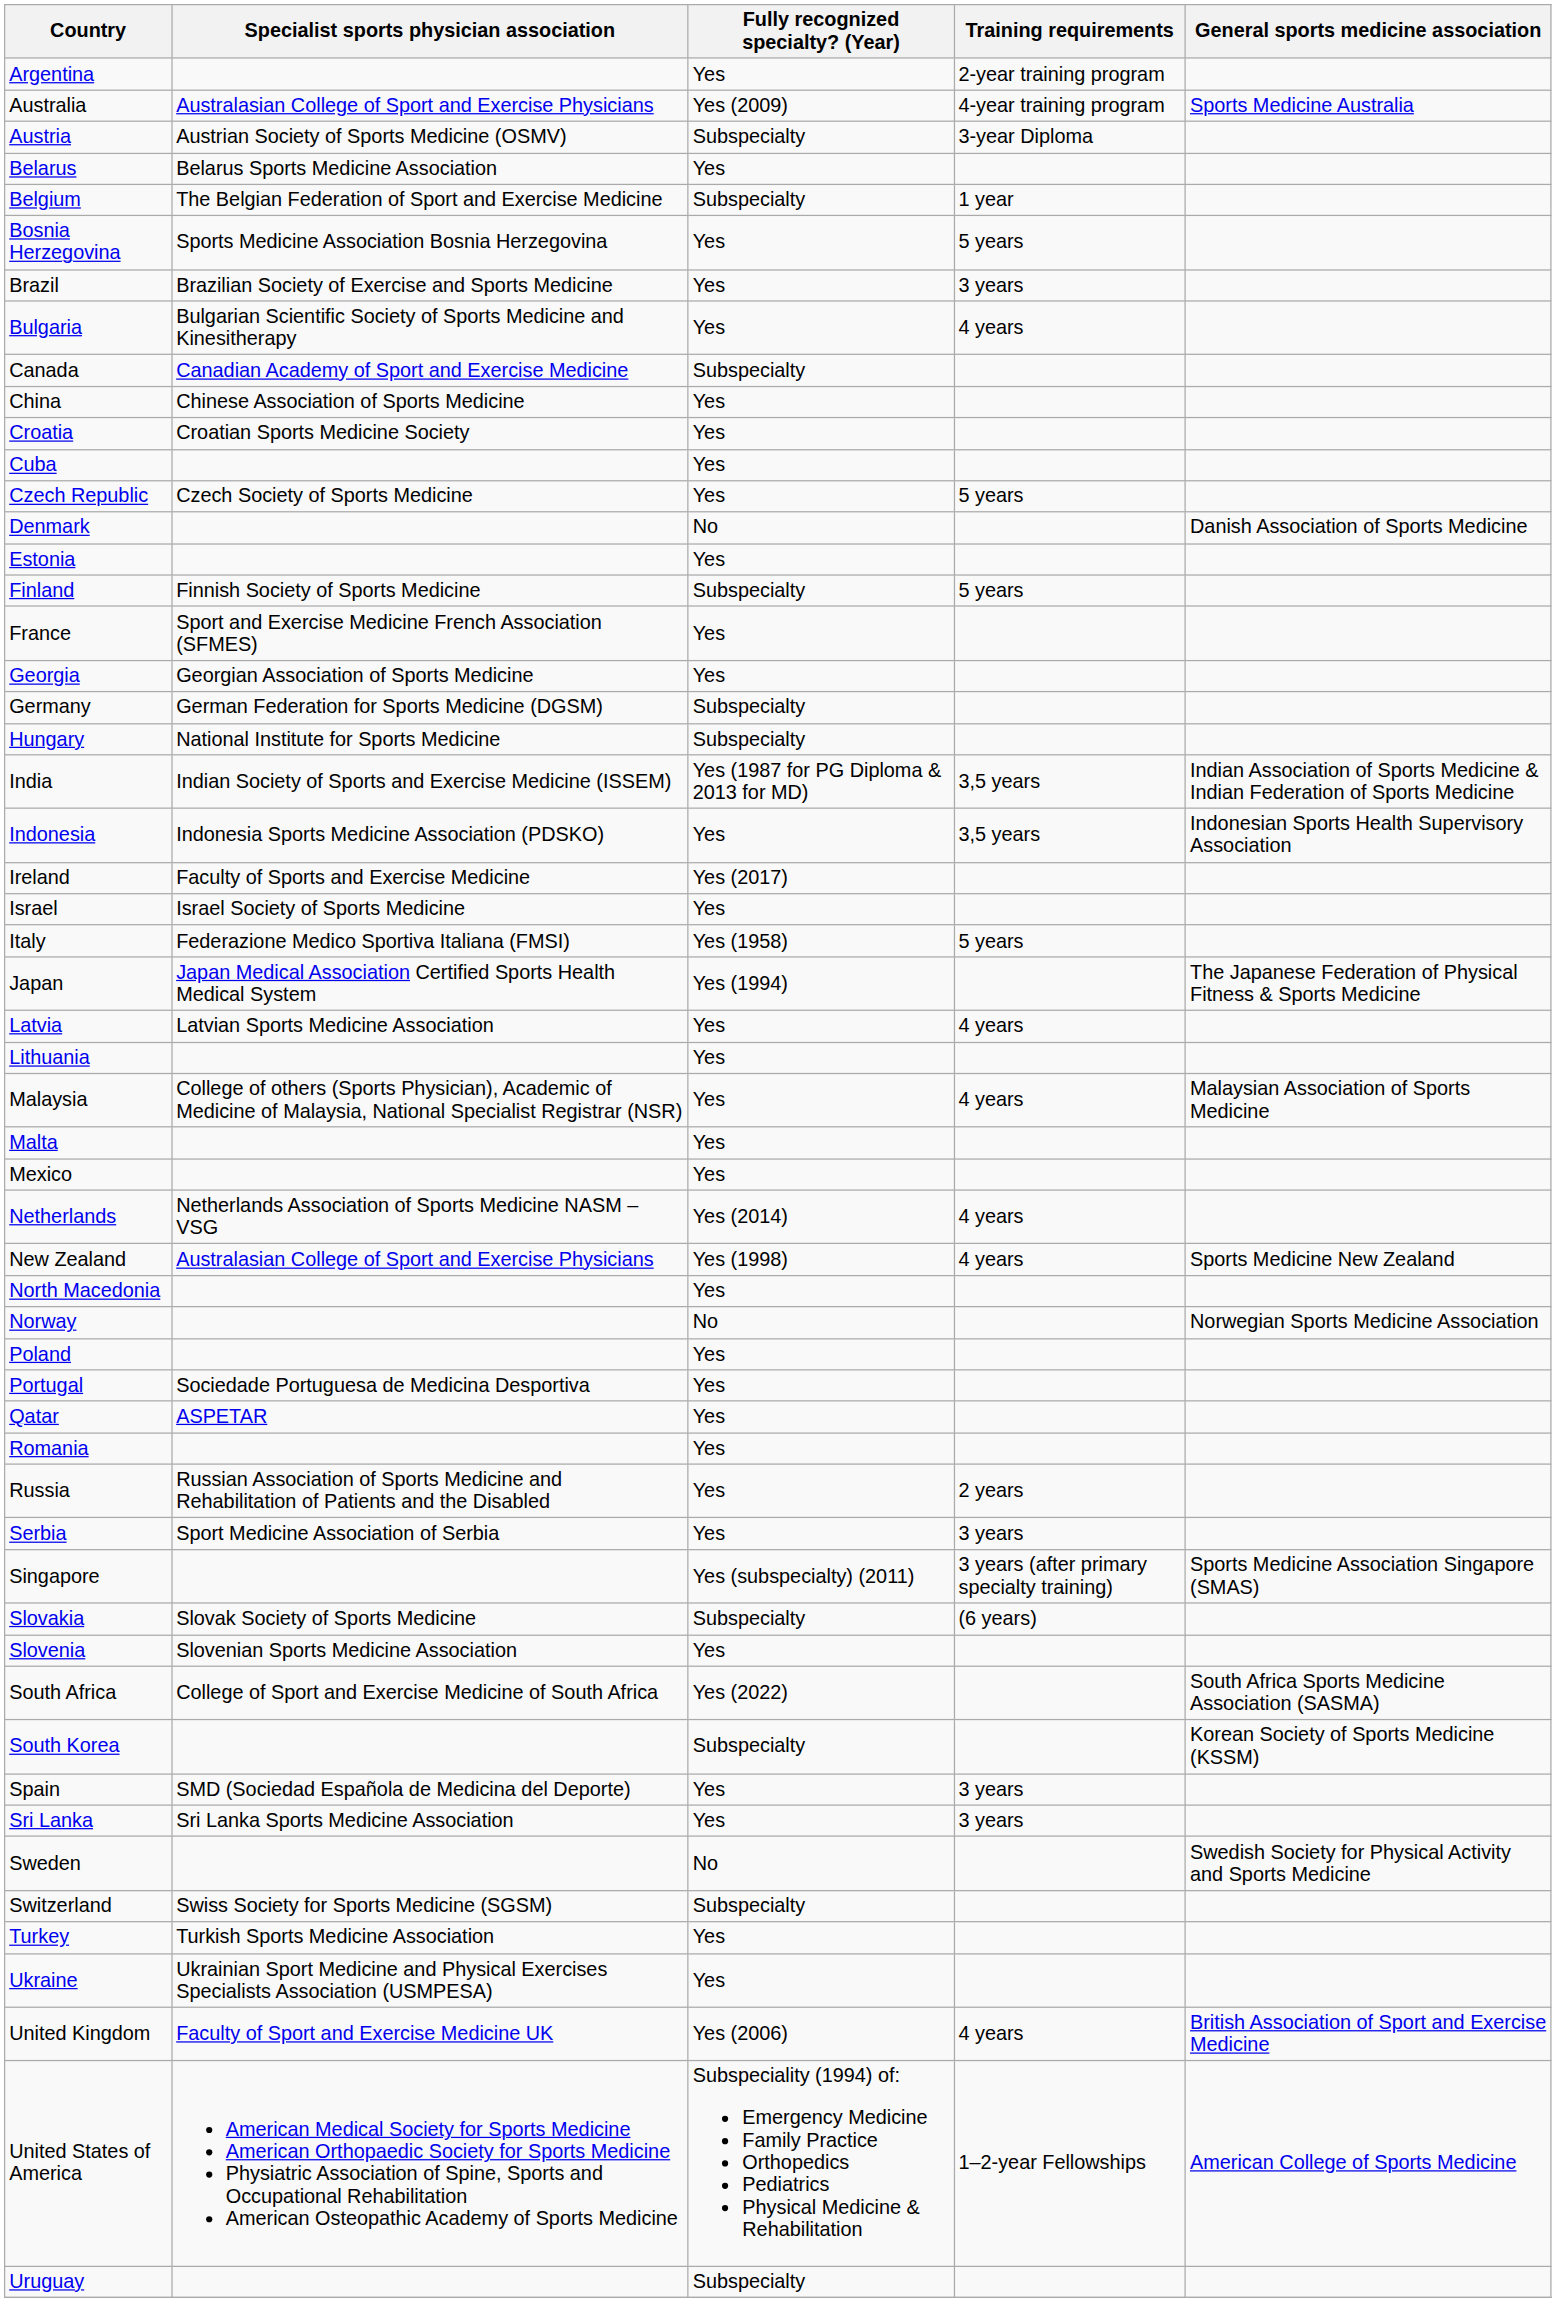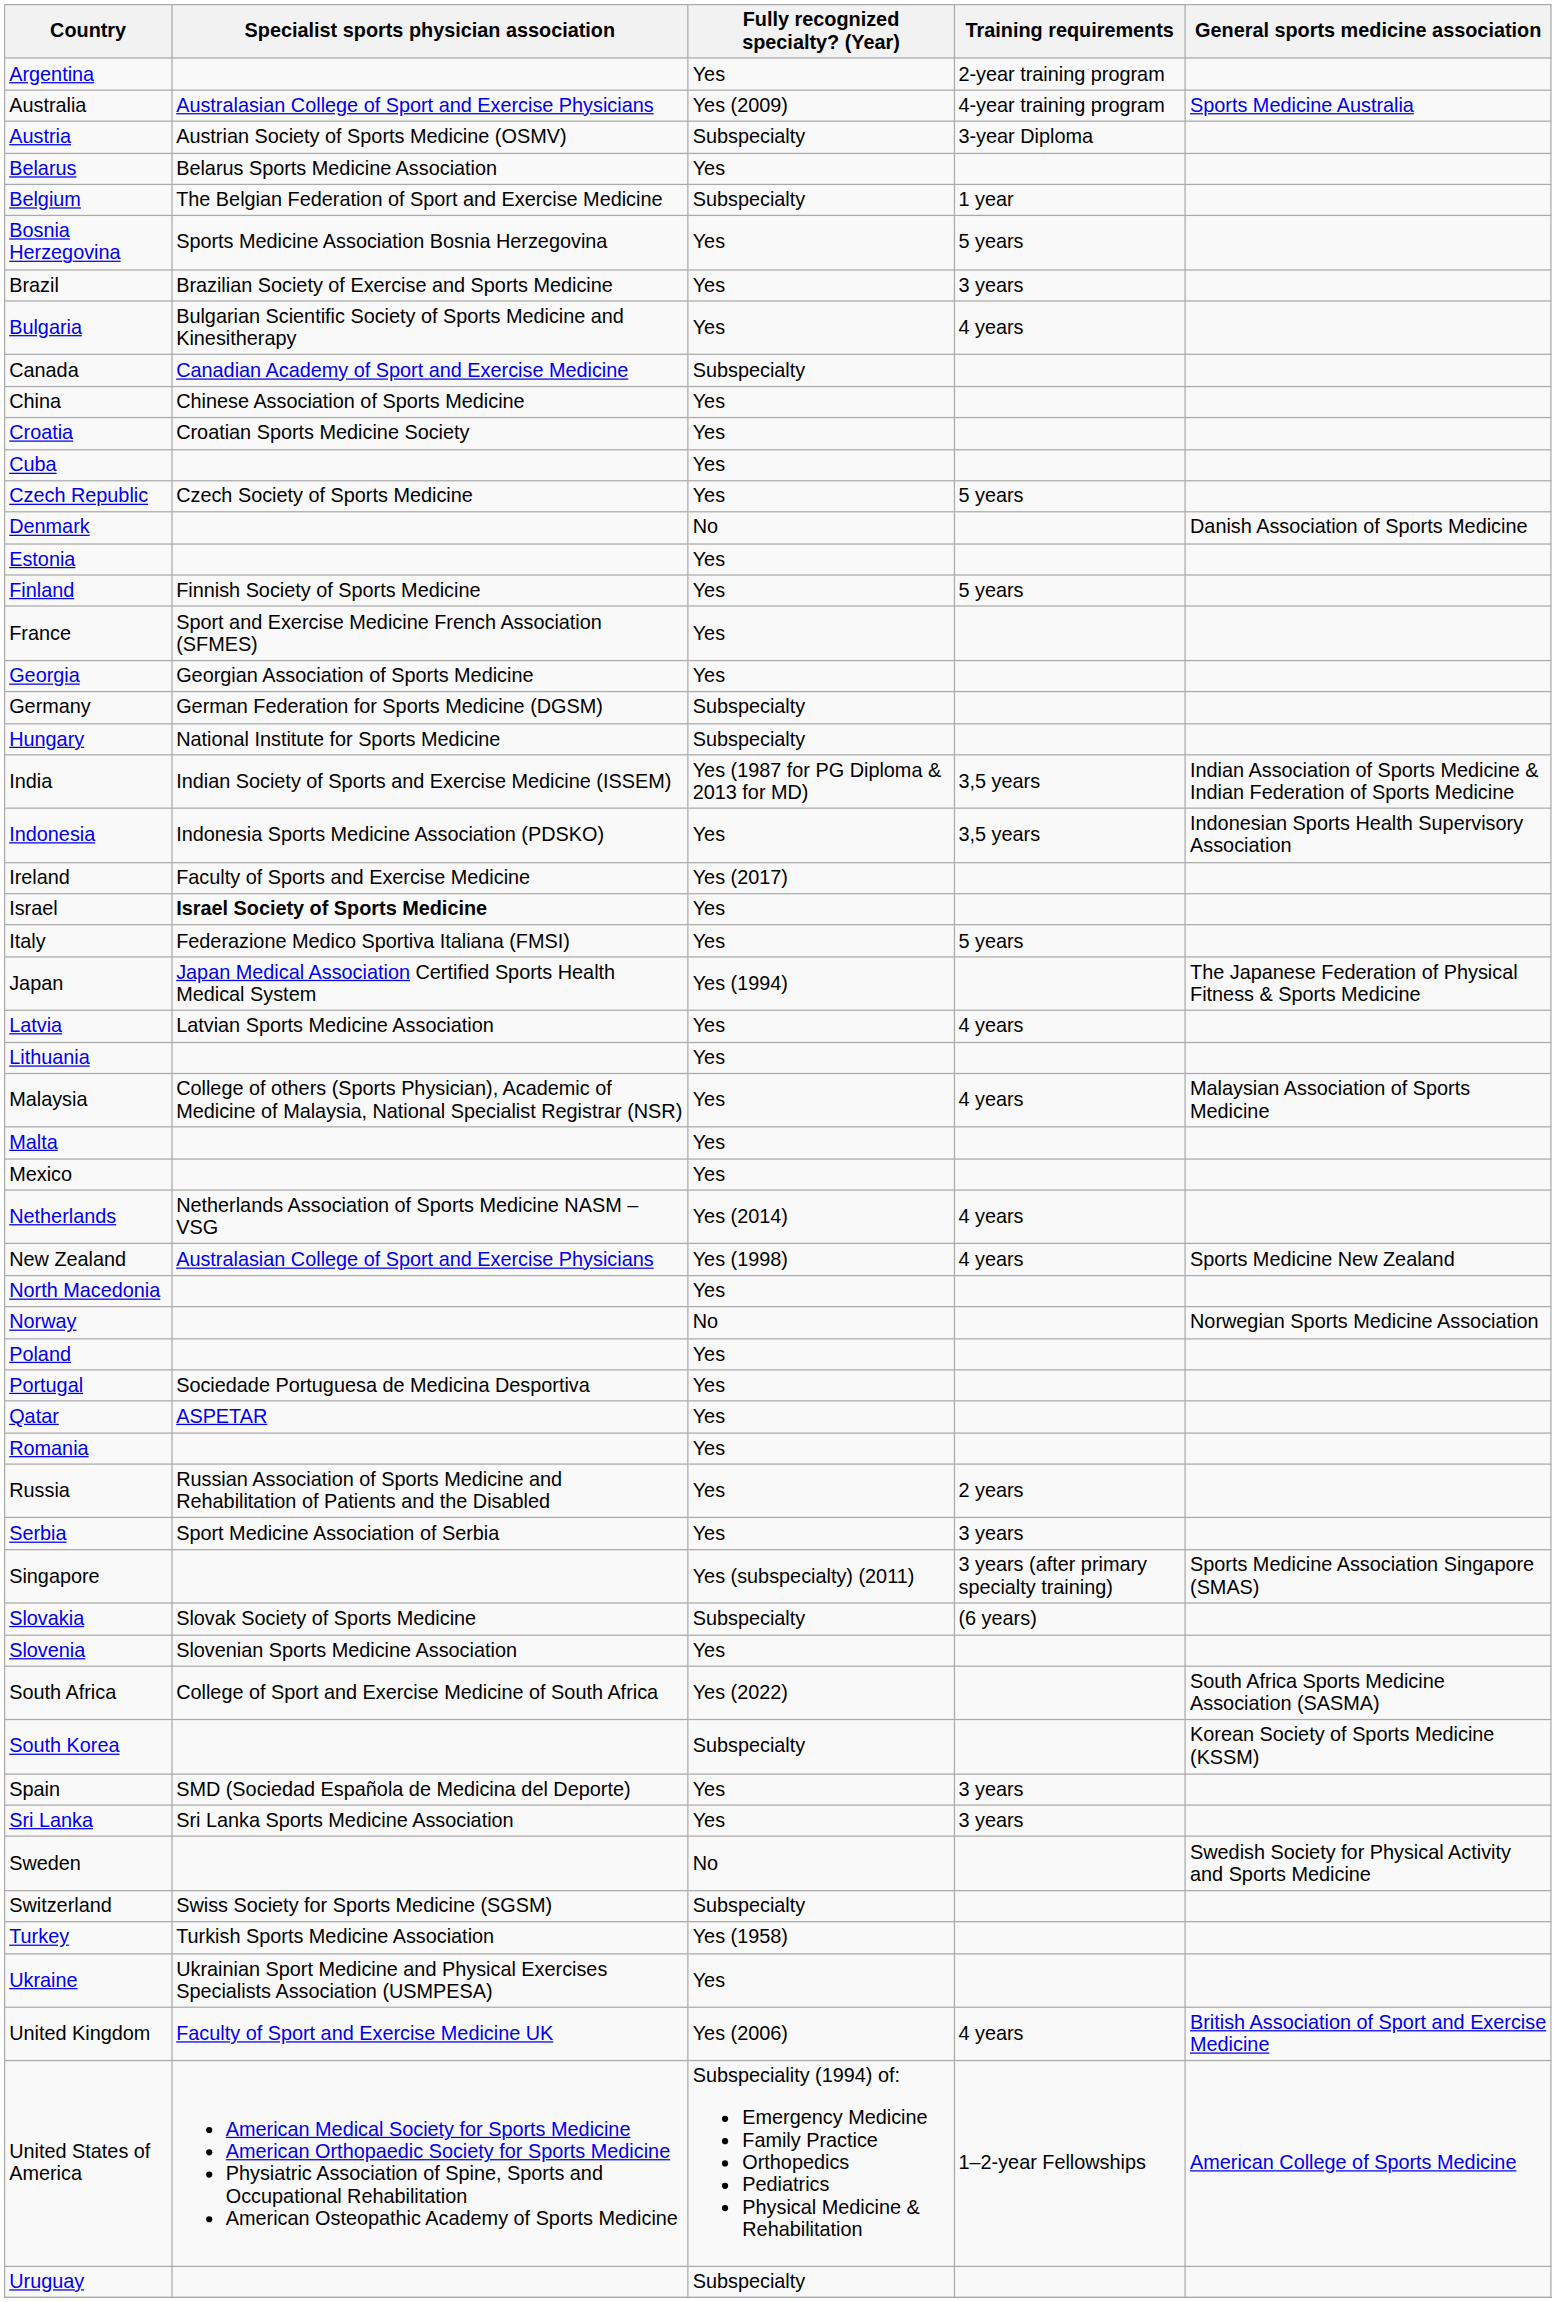Finland | Fully recognized specialty? (Year): Subspecialty -> Yes
Israel | Specialist sports physician association: normal -> bold
Italy | Fully recognized specialty? (Year): Yes (1958) -> Yes
Turkey | Fully recognized specialty? (Year): Yes -> Yes (1958)
